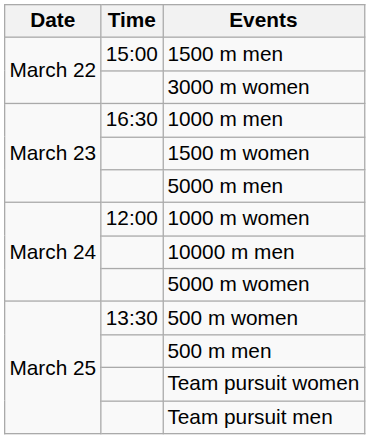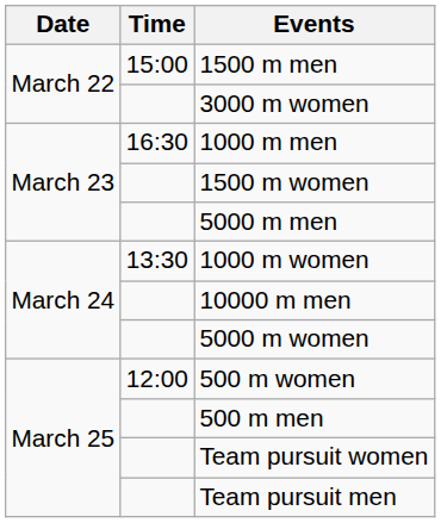1000 m women | Time: 12:00 -> 13:30
500 m women | Time: 13:30 -> 12:00
